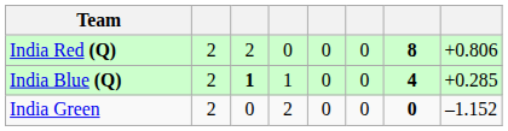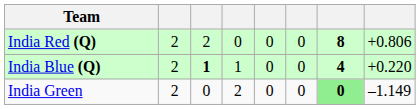India Blue (Q) | column 8: +0.285 -> +0.220
India Green | column 7: no background -> lightgreen background
India Green | column 8: –1.152 -> –1.149
